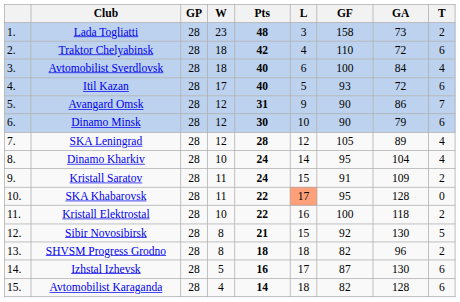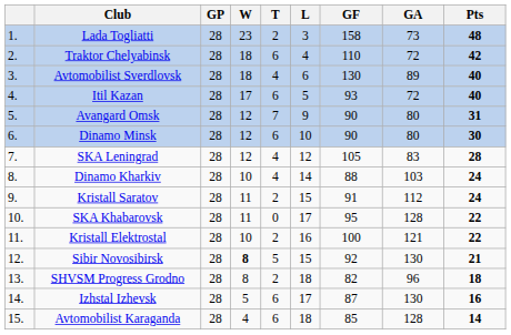columns swapped: T <-> Pts
Avtomobilist Sverdlovsk | GF: 100 -> 130
Avtomobilist Sverdlovsk | GA: 84 -> 89
Avangard Omsk | GA: 86 -> 80
Dinamo Minsk | GA: 79 -> 80
SKA Leningrad | GA: 89 -> 83
Dinamo Kharkiv | GF: 95 -> 88
Dinamo Kharkiv | GA: 104 -> 103
Kristall Saratov | GA: 109 -> 112
SKA Khabarovsk | L: lightsalmon background -> no background
Kristall Elektrostal | GA: 118 -> 121
Sibir Novosibirsk | W: normal -> bold
Avtomobilist Karaganda | GF: 82 -> 85
